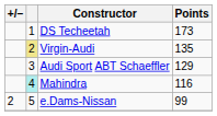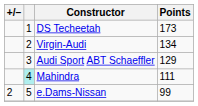Virgin-Audi | column 2: khaki background -> no background
Virgin-Audi | Points: 135 -> 134
Mahindra | Points: 116 -> 111
